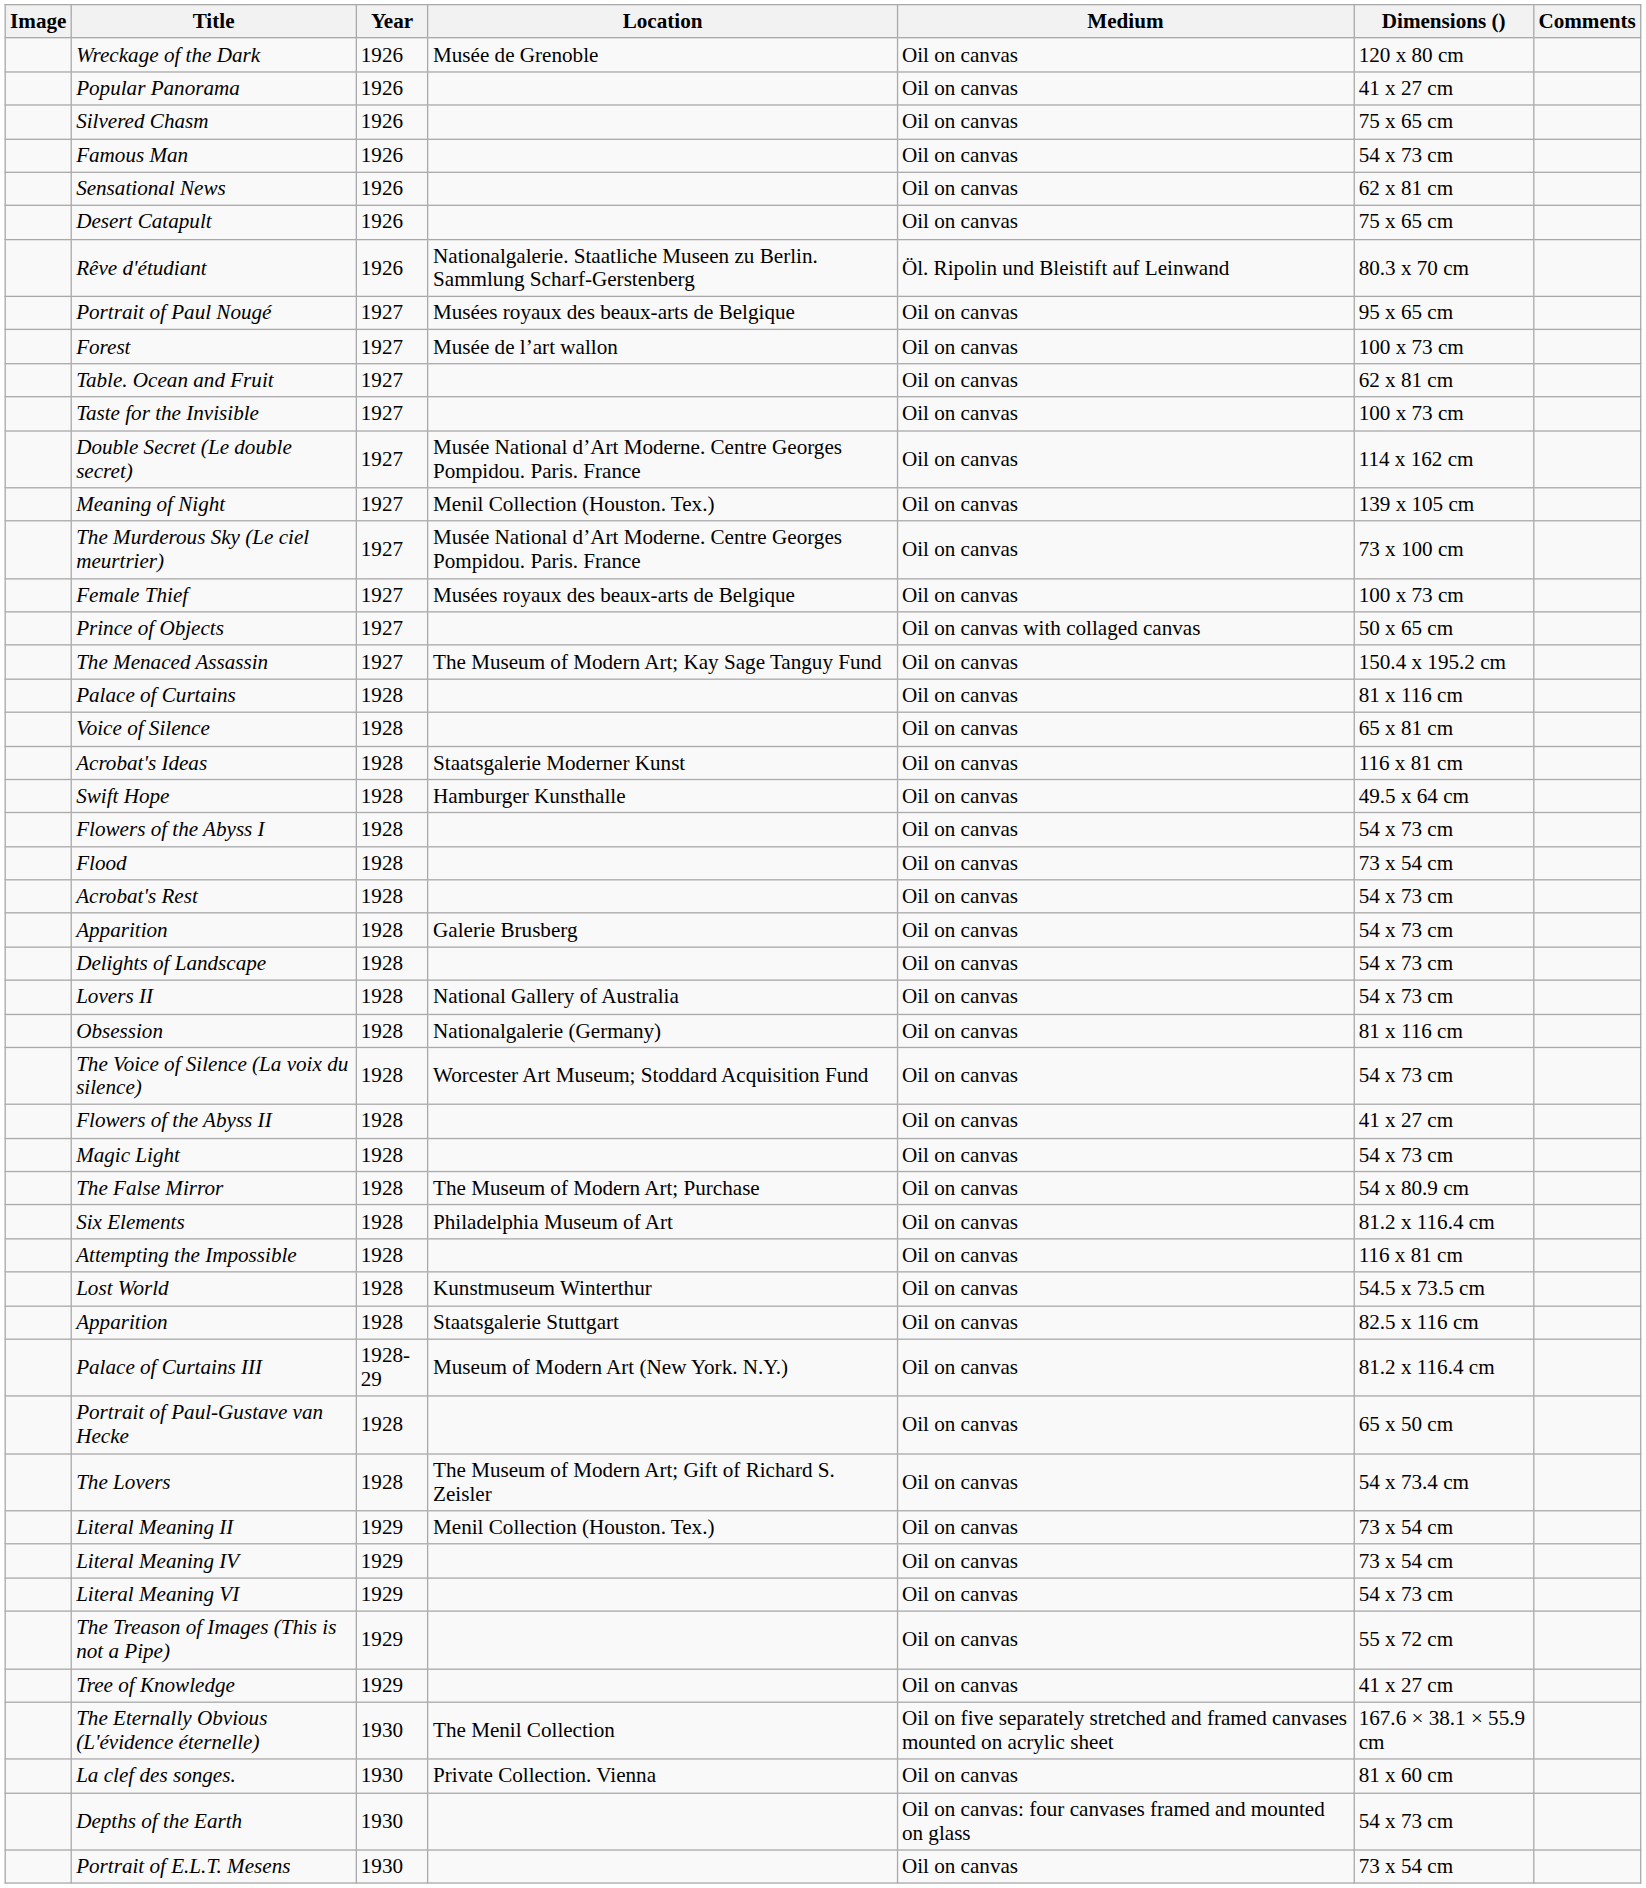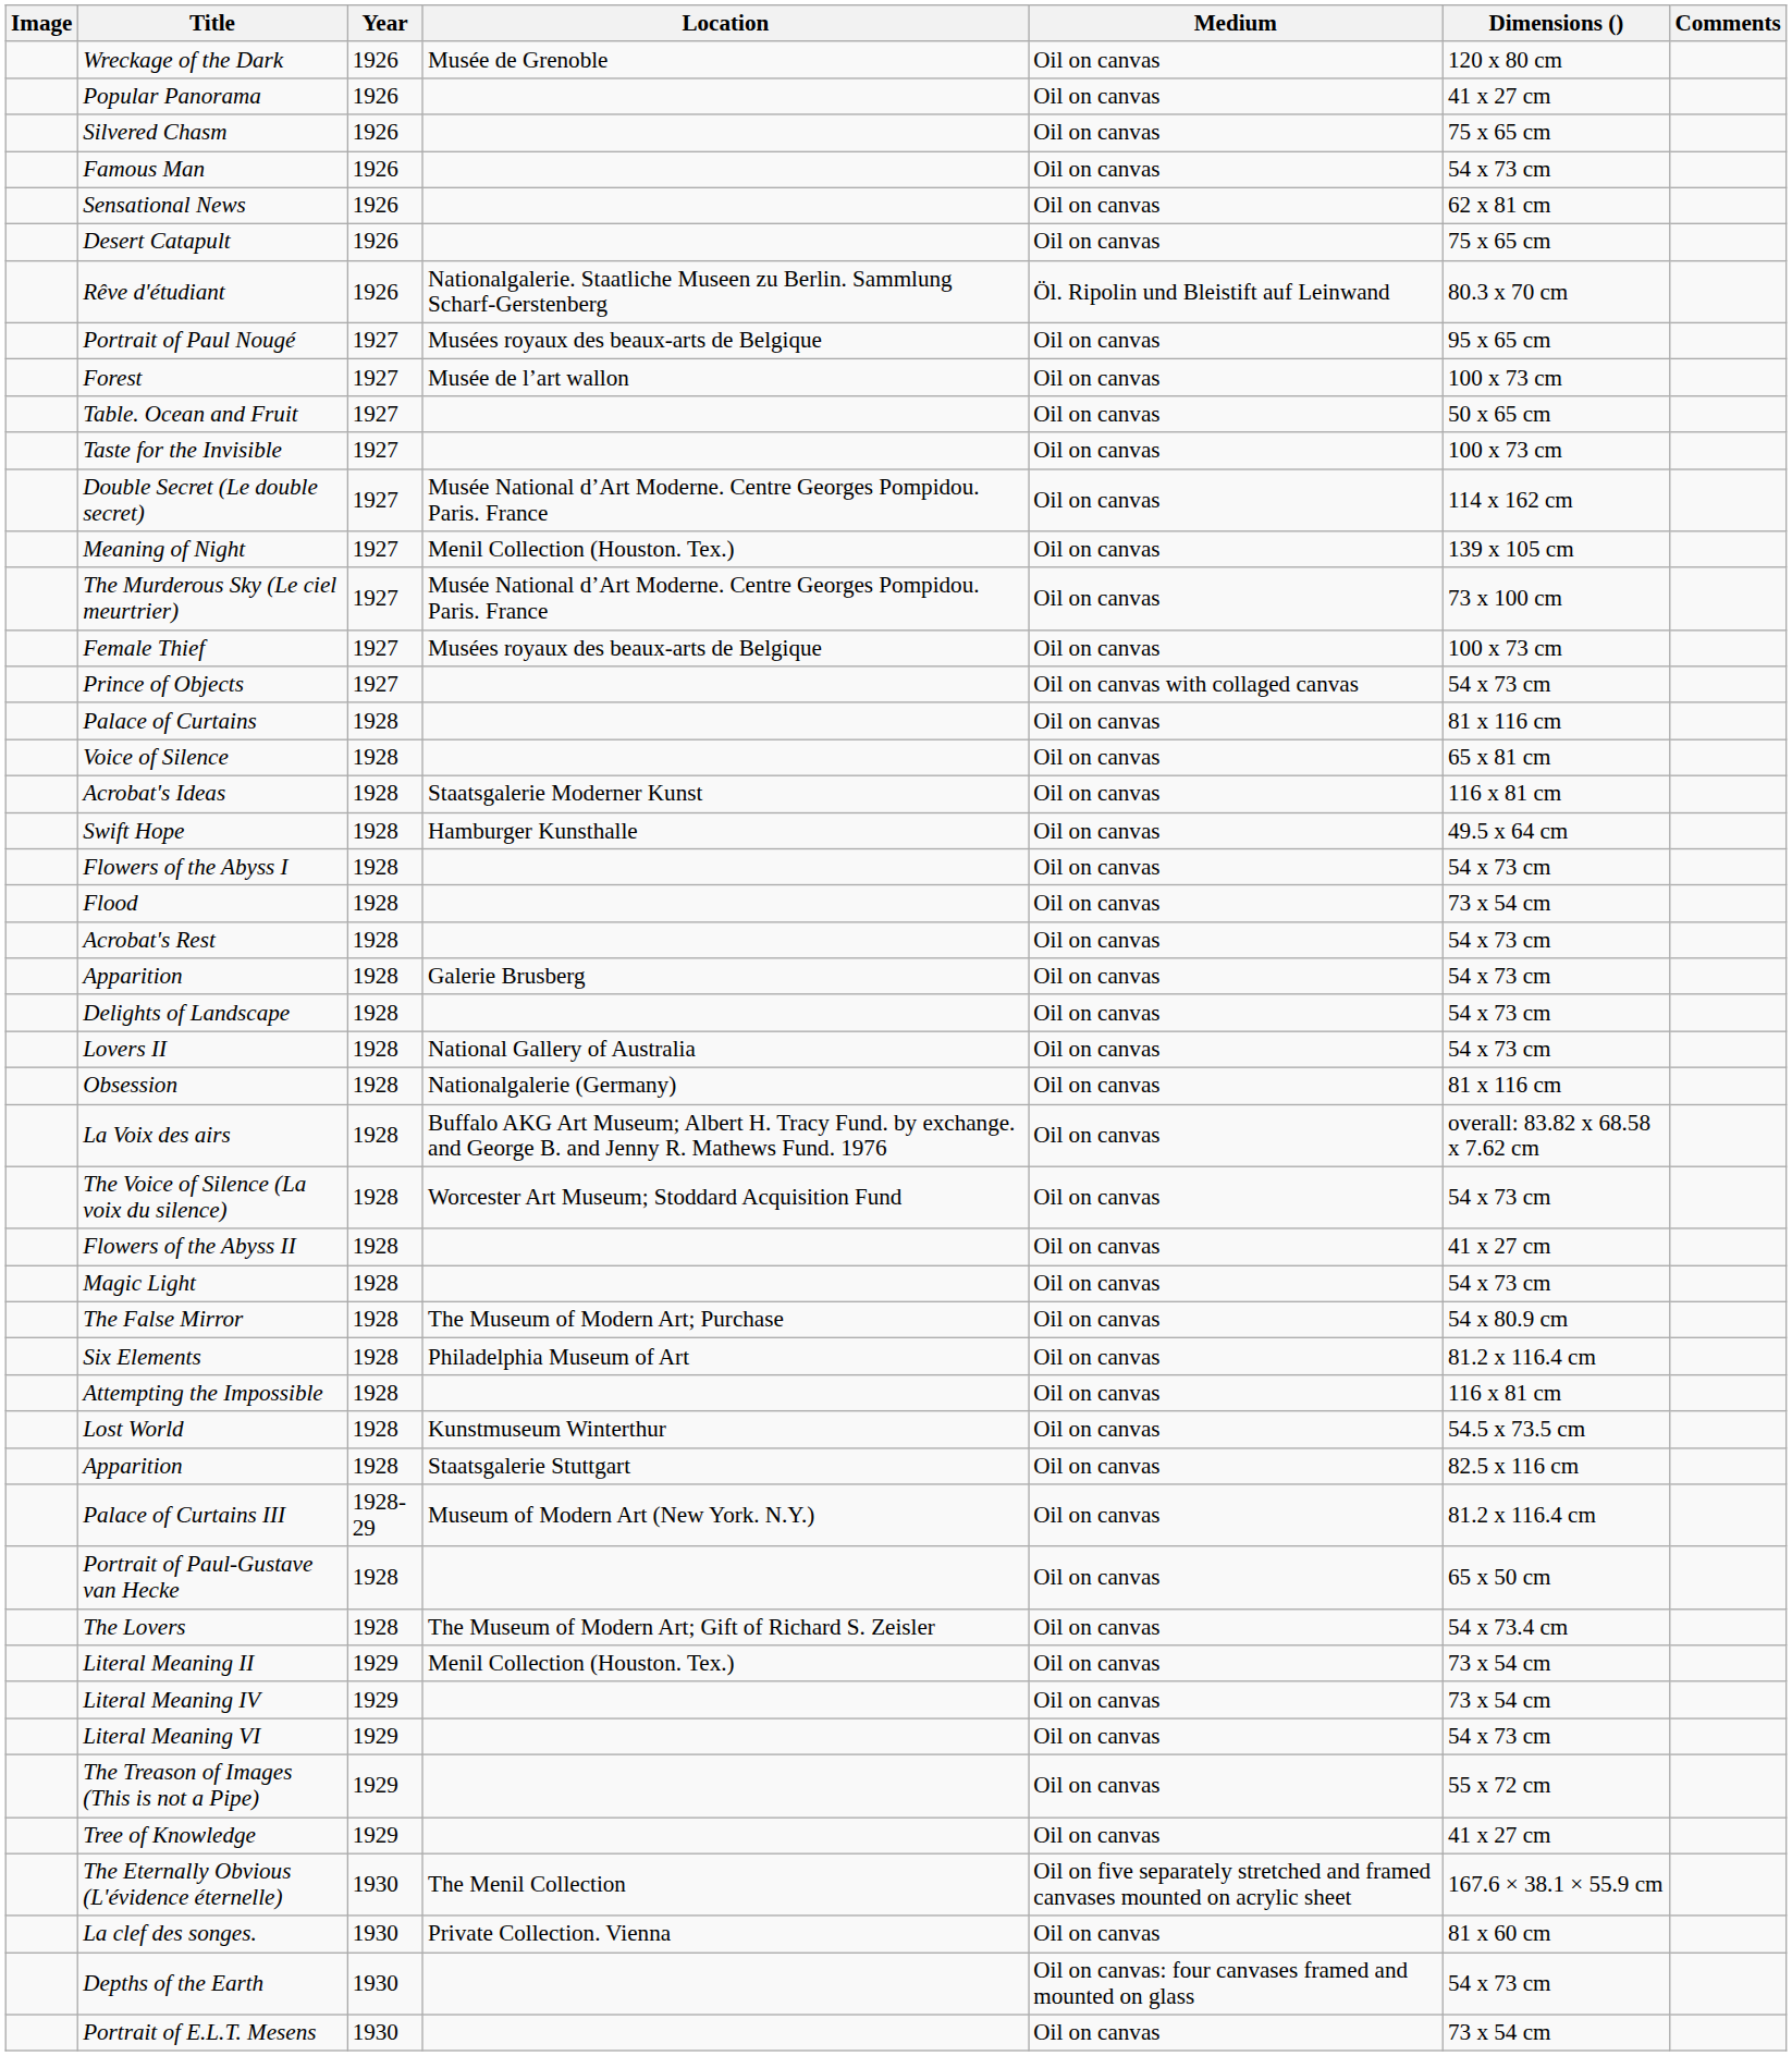Table. Ocean and Fruit | Dimensions (): 62 x 81 cm -> 50 x 65 cm
Prince of Objects | Dimensions (): 50 x 65 cm -> 54 x 73 cm
- row: The Menaced Assassin | 1927 | The Museum of Modern Art; Kay Sage Tanguy Fund | Oil on canvas | 150.4 x 195.2 cm
+ row: La Voix des airs | 1928 | Buffalo AKG Art Museum; Albert H. Tracy Fund. by exchange. and George B. and Jenny R. Mathews Fund. 1976 | Oil on canvas | overall: 83.82 x 68.58 x 7.62 cm
